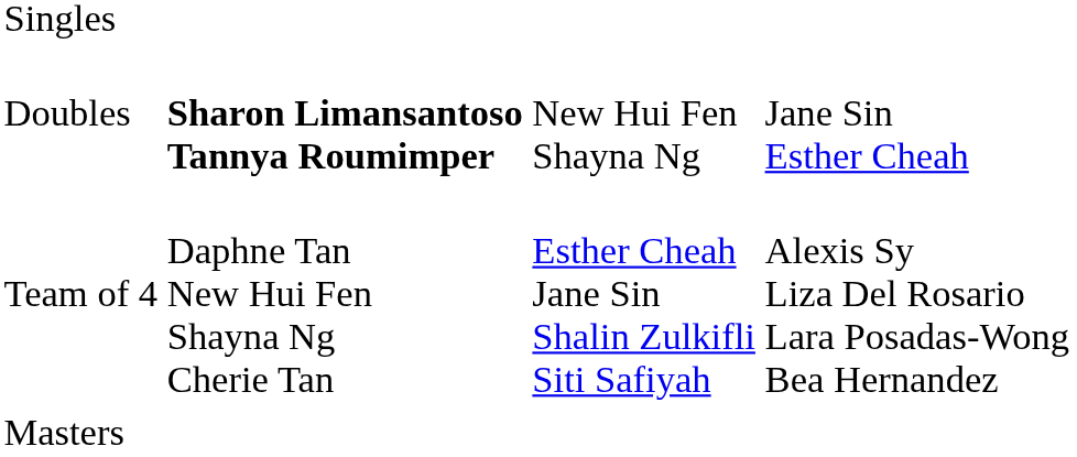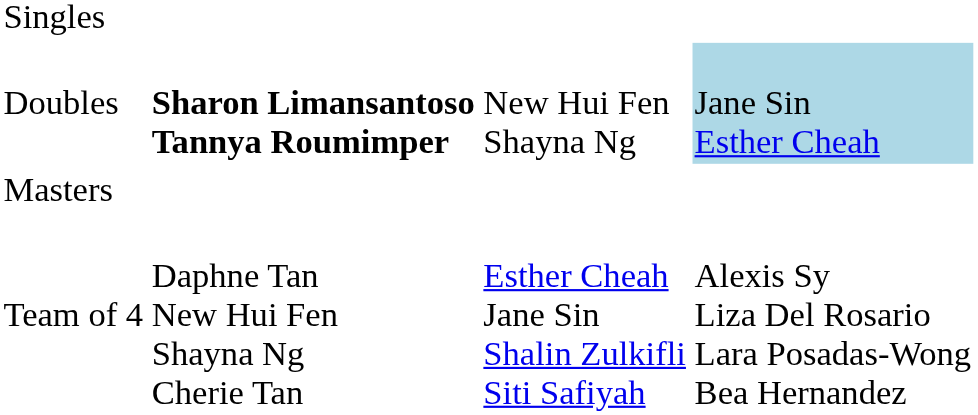Doubles | column 4: no background -> lightblue background
rows swapped: Team of 4 <-> Masters
